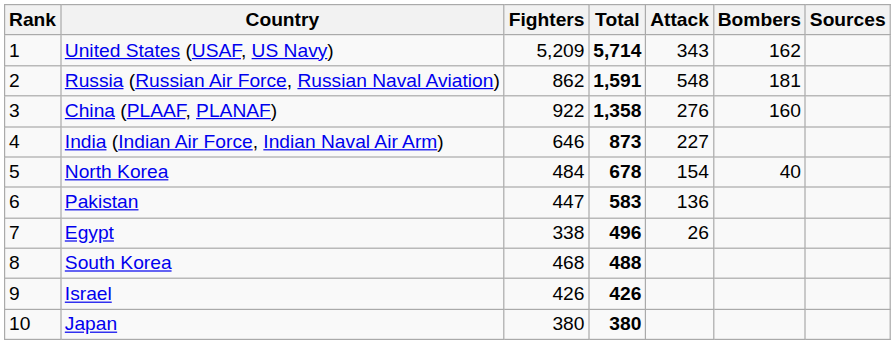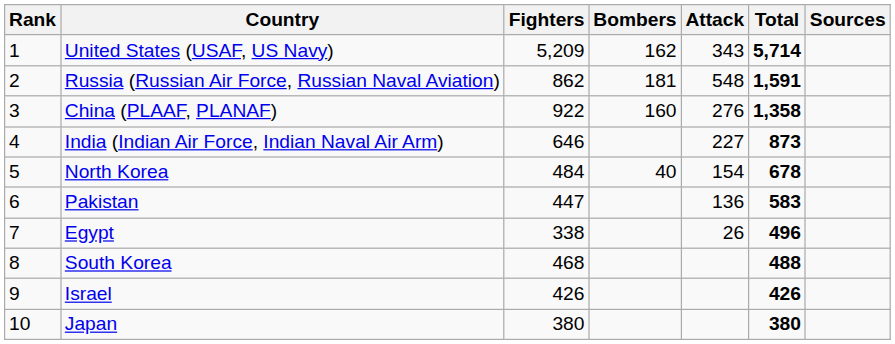columns swapped: Bombers <-> Total
